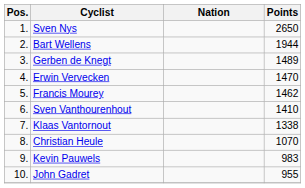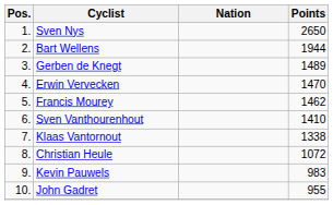Christian Heule | Points: 1070 -> 1072
